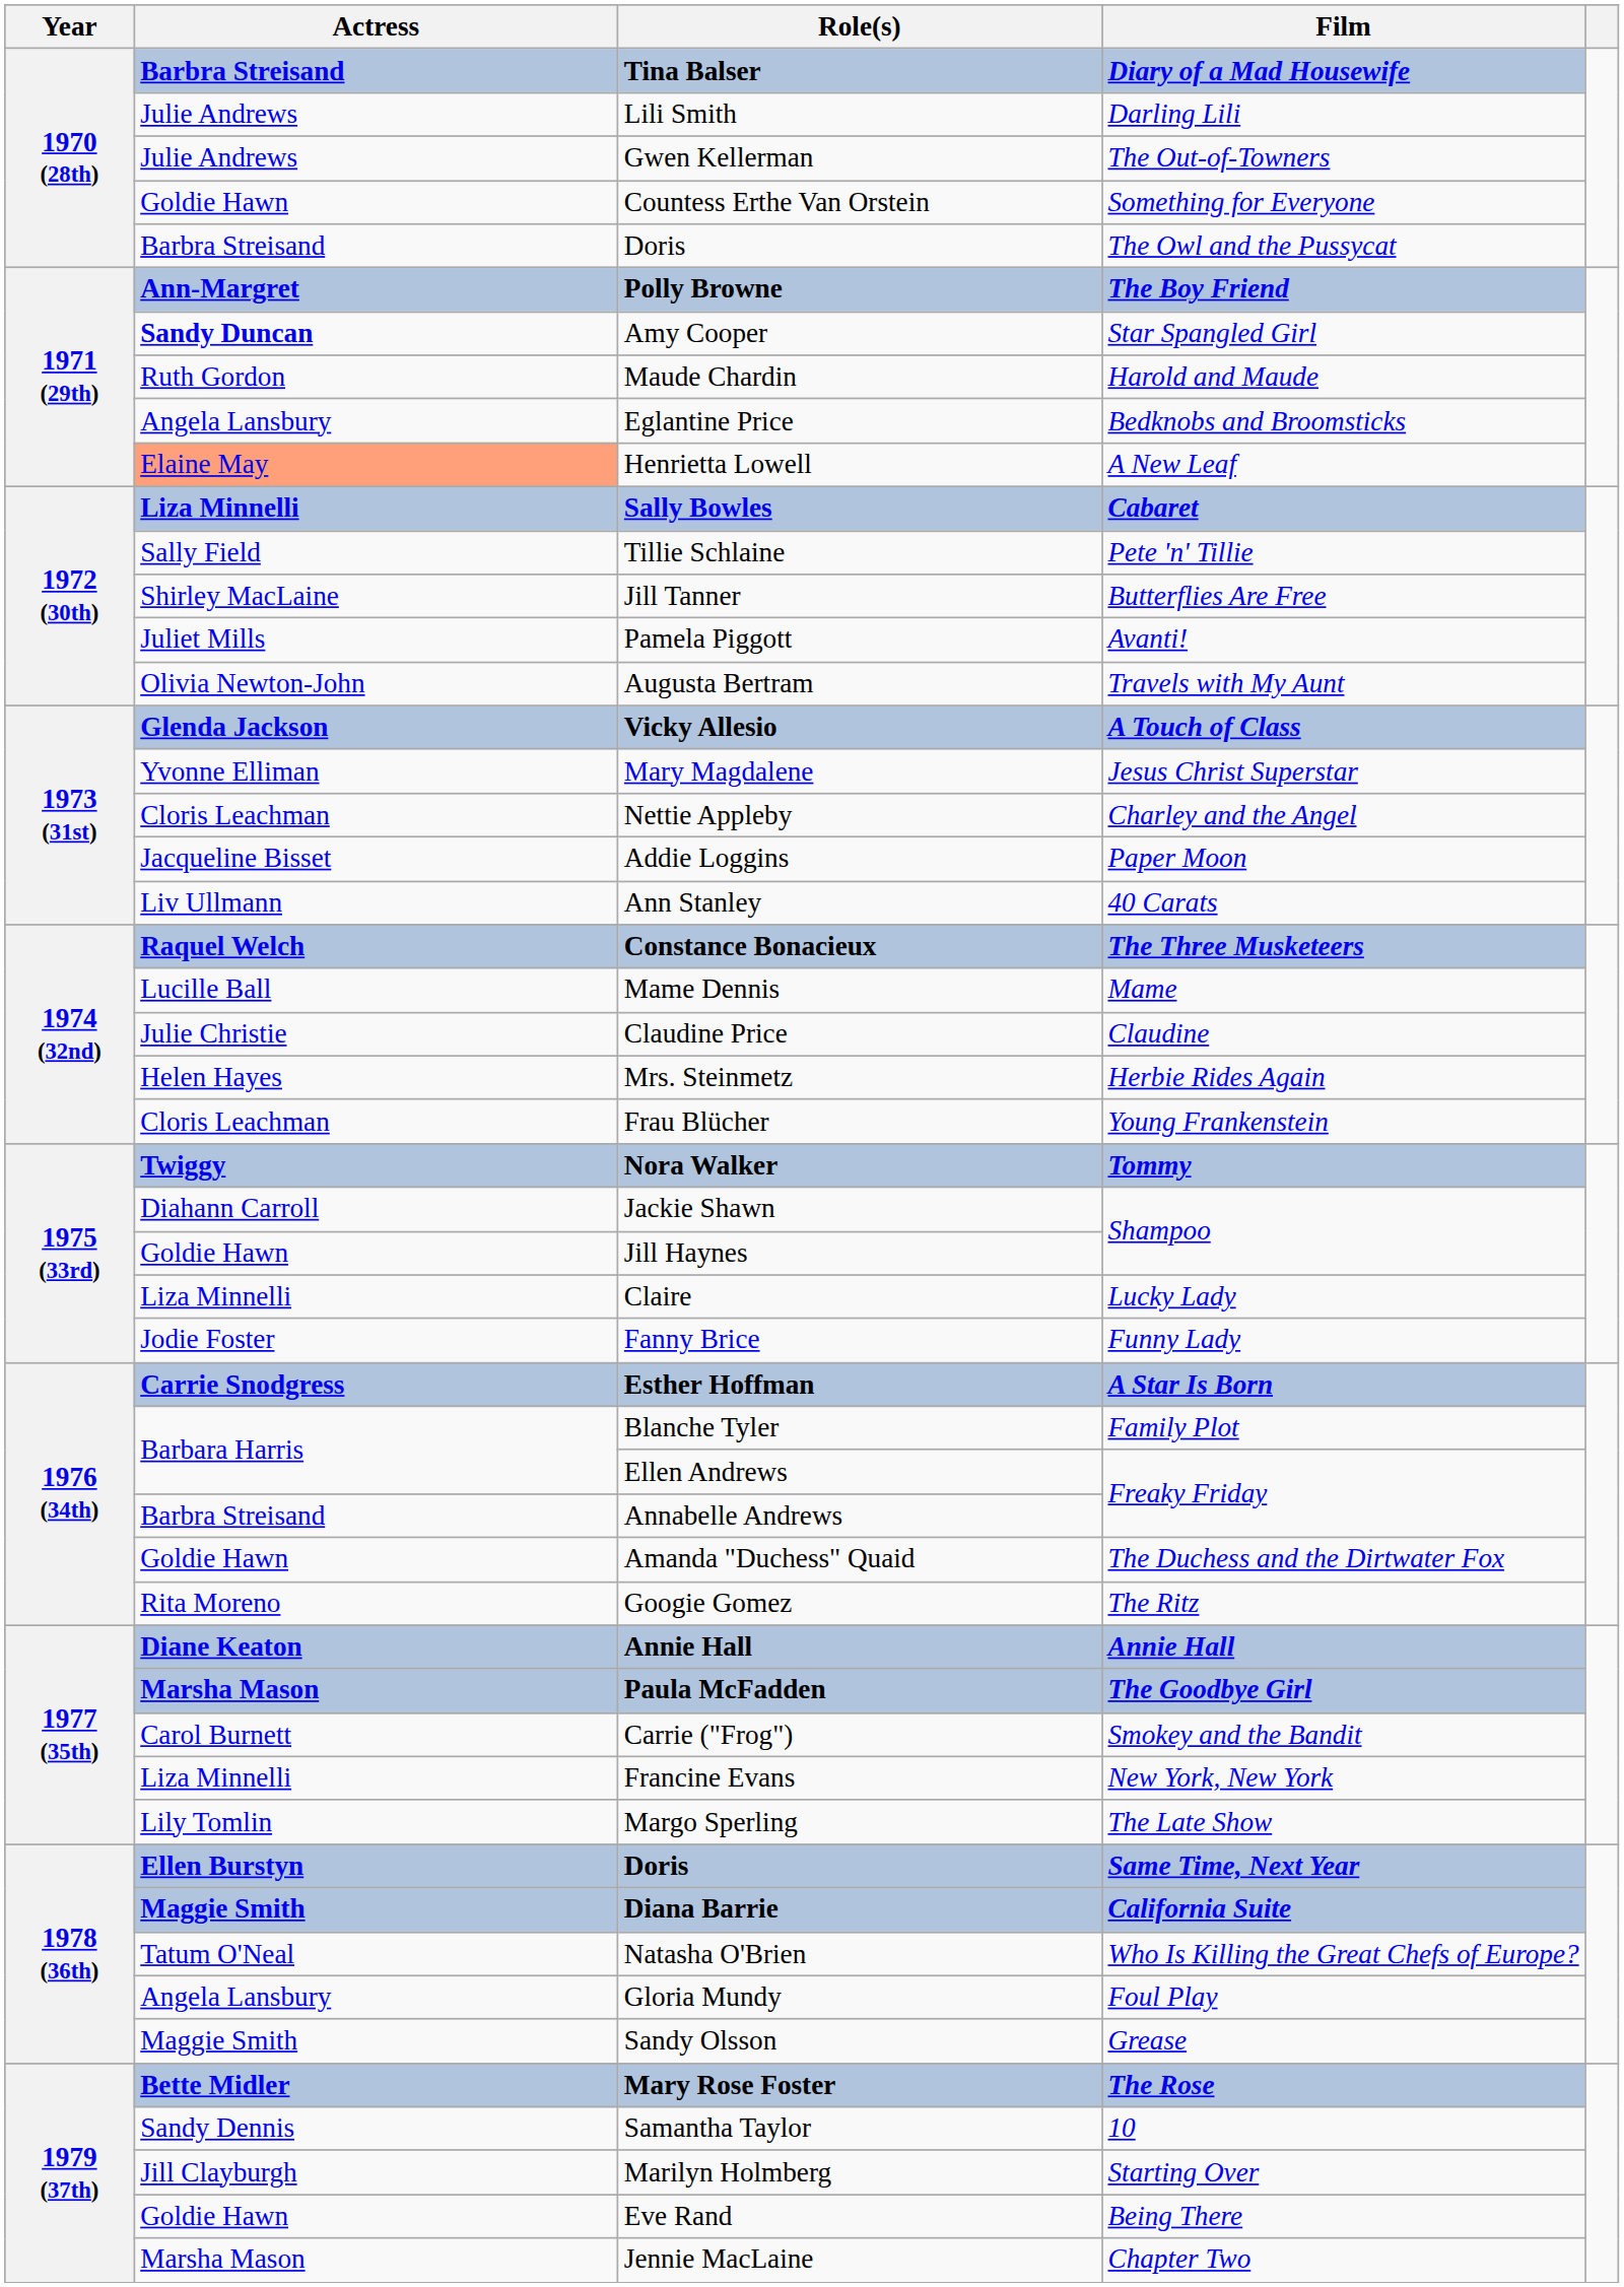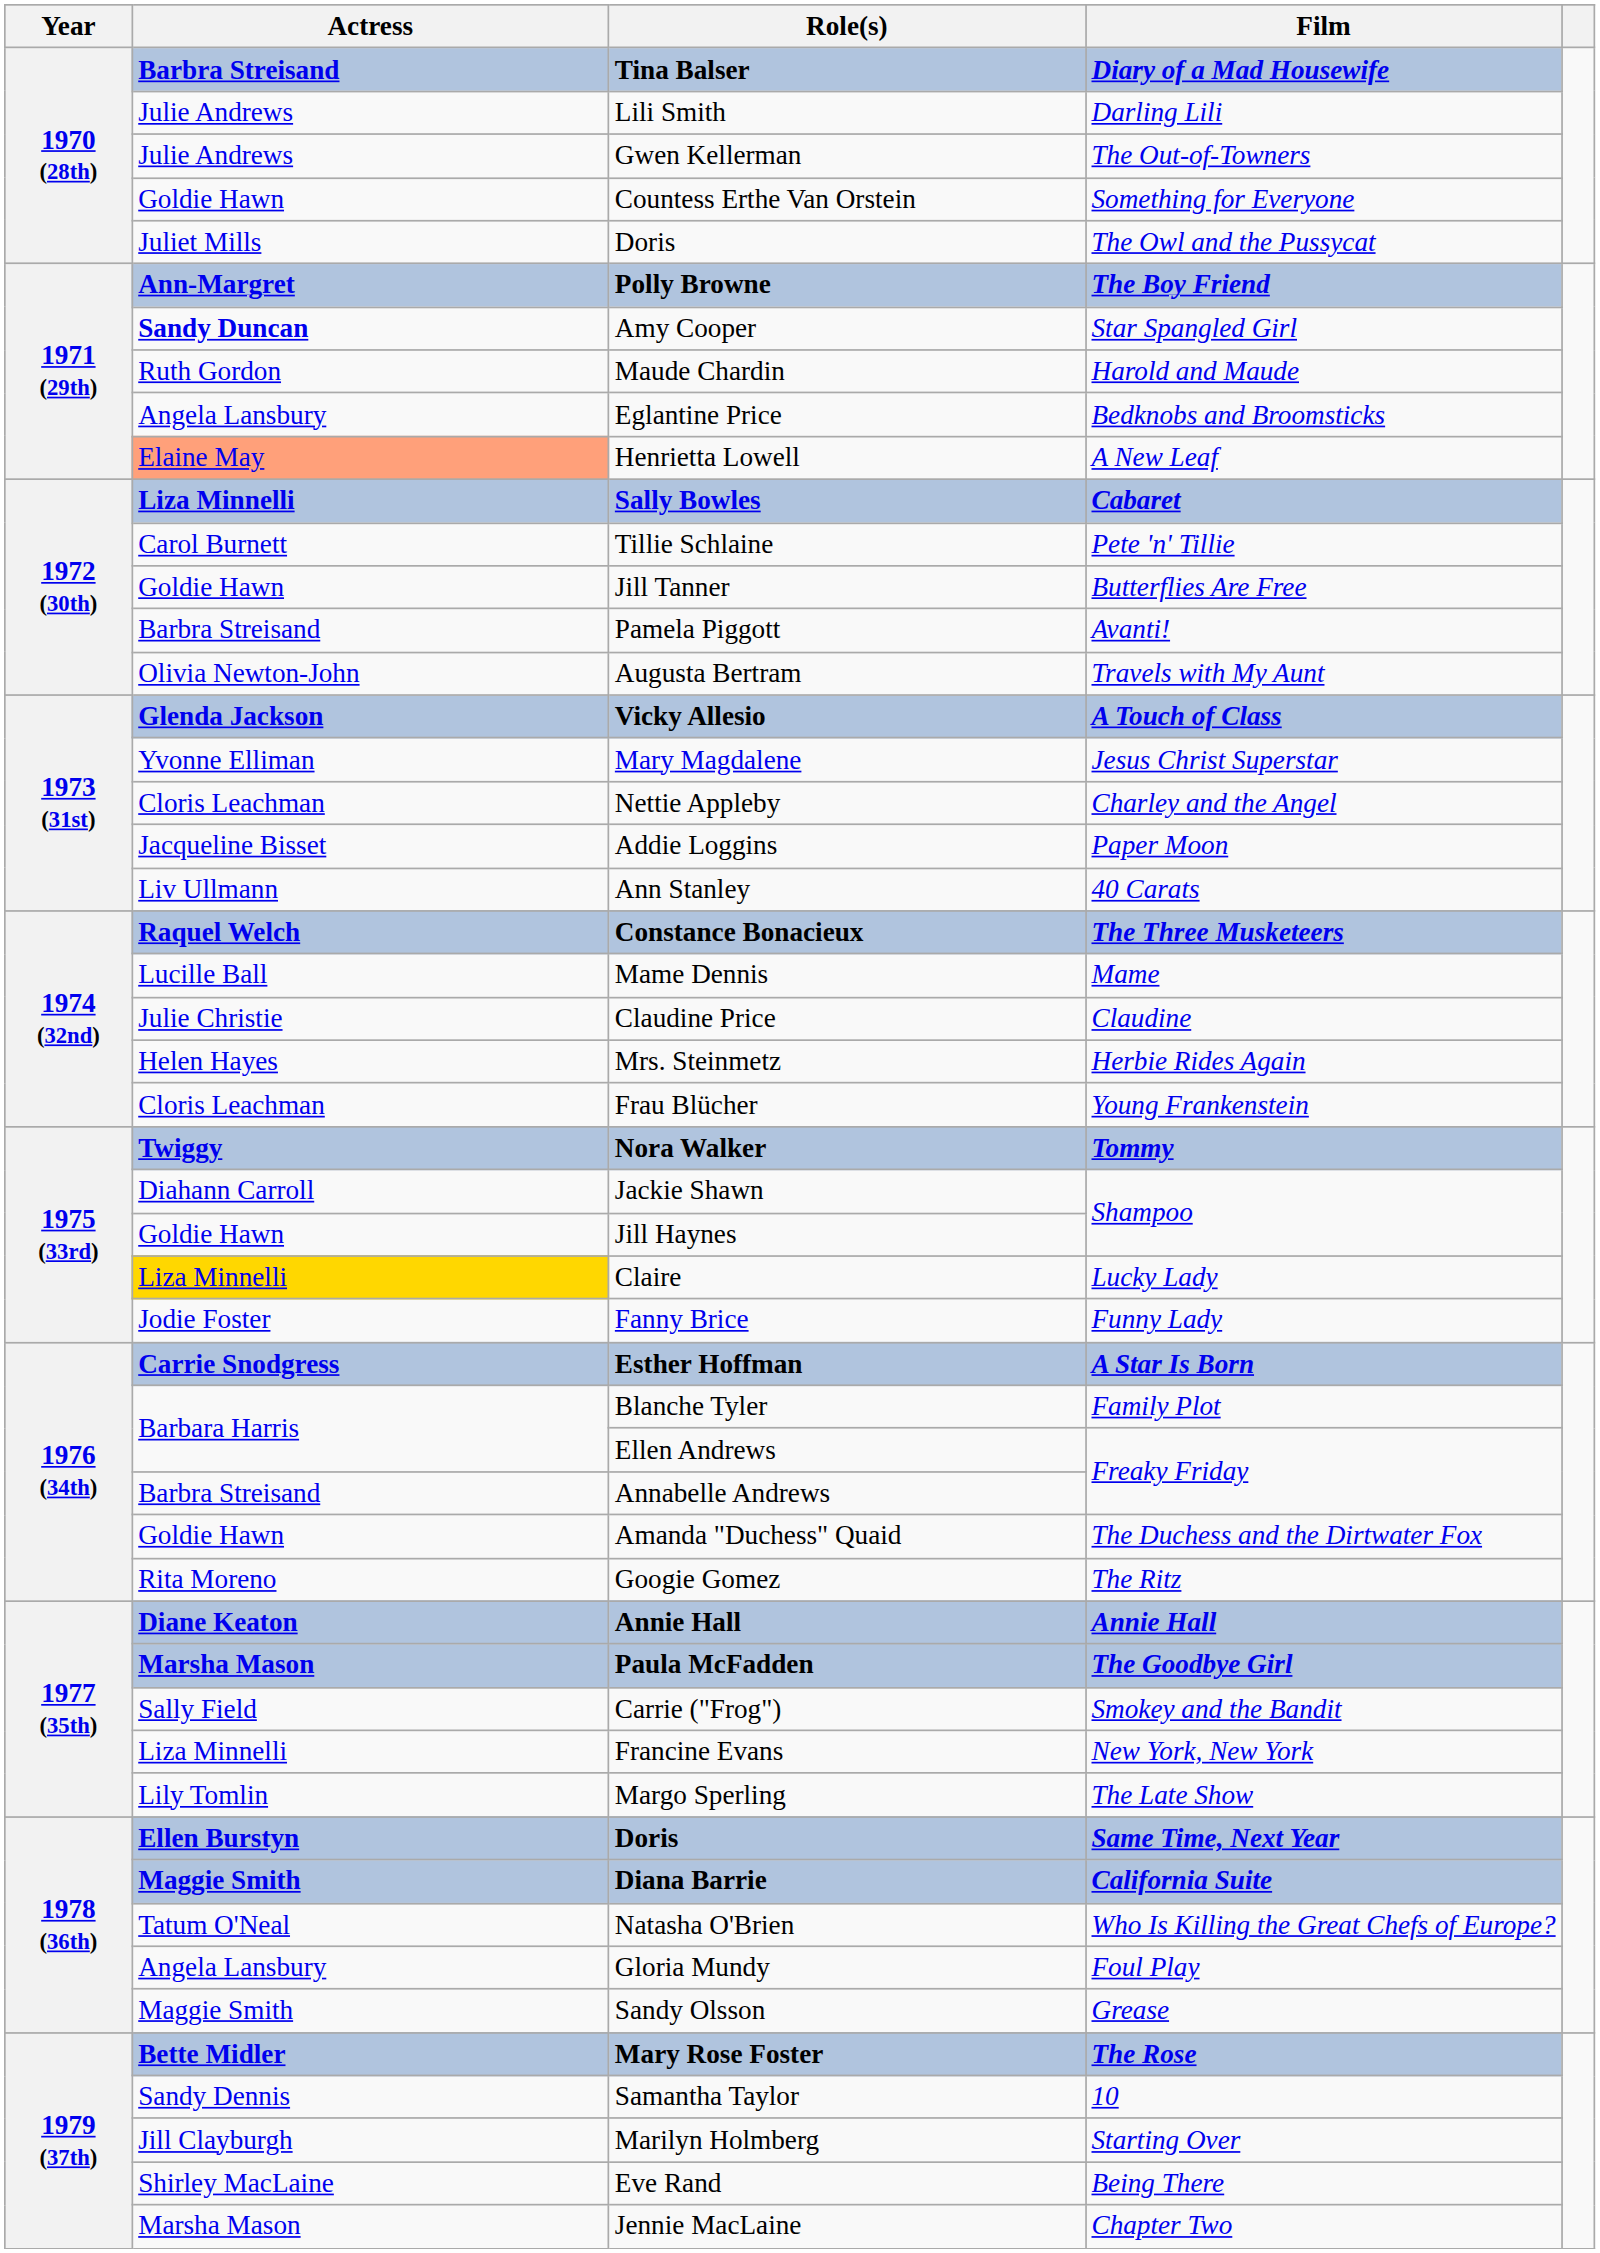Doris / The Owl and the Pussycat | Actress: Barbra Streisand -> Juliet Mills
Tillie Schlaine | Actress: Sally Field -> Carol Burnett
Jill Tanner | Actress: Shirley MacLaine -> Goldie Hawn
Pamela Piggott | Actress: Juliet Mills -> Barbra Streisand
Claire | Actress: no background -> gold background
Carrie ("Frog") | Actress: Carol Burnett -> Sally Field
Eve Rand | Actress: Goldie Hawn -> Shirley MacLaine
